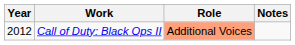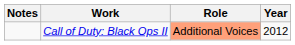columns swapped: Year <-> Notes
